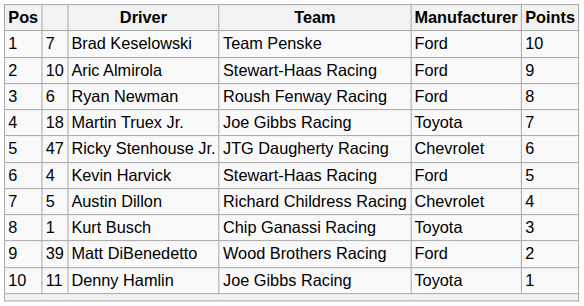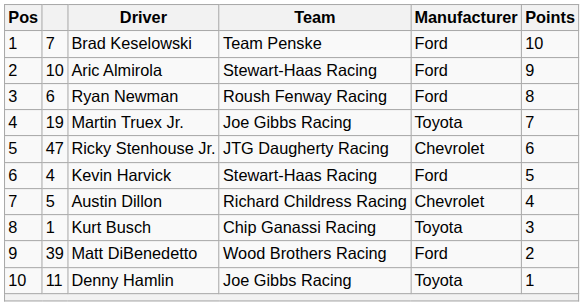Martin Truex Jr. | column 2: 18 -> 19
